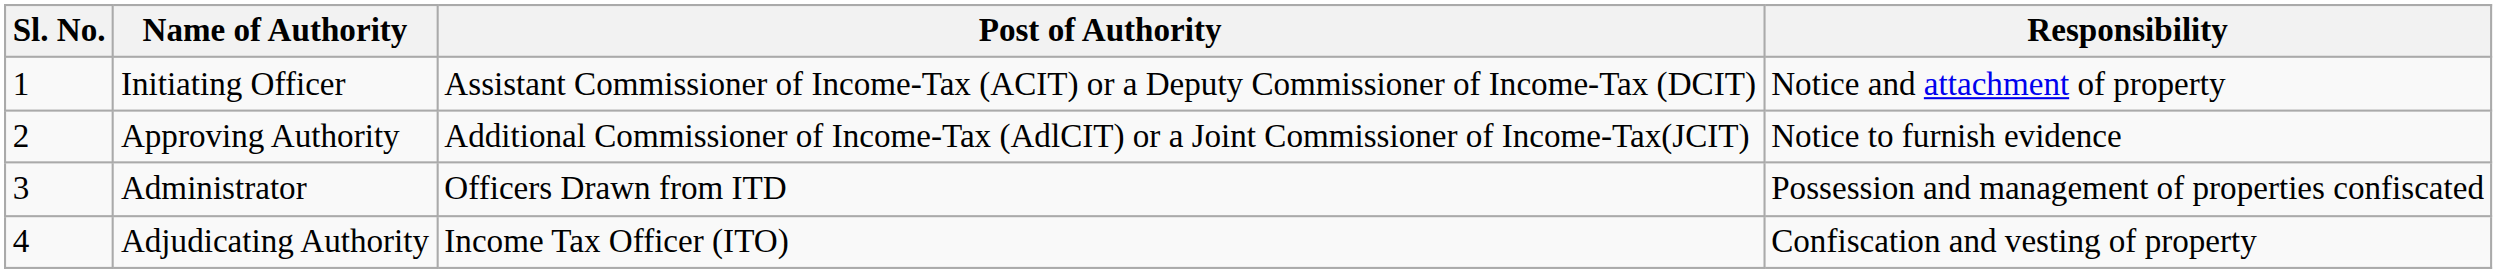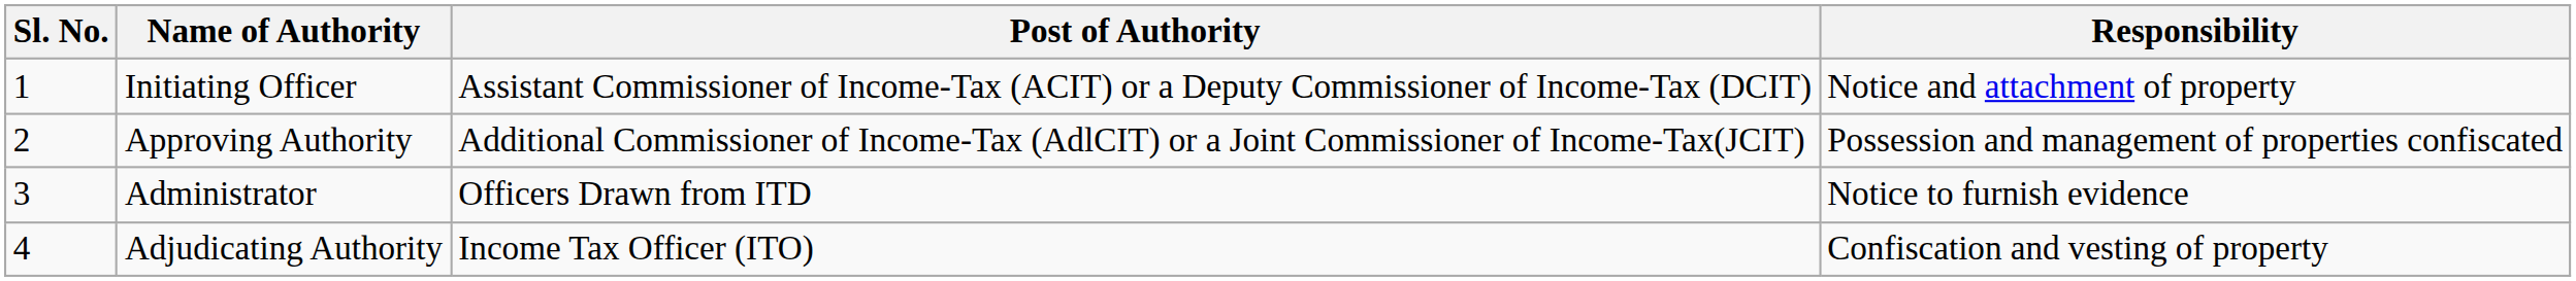Approving Authority | Responsibility: Notice to furnish evidence -> Possession and management of properties confiscated
Administrator | Responsibility: Possession and management of properties confiscated -> Notice to furnish evidence
